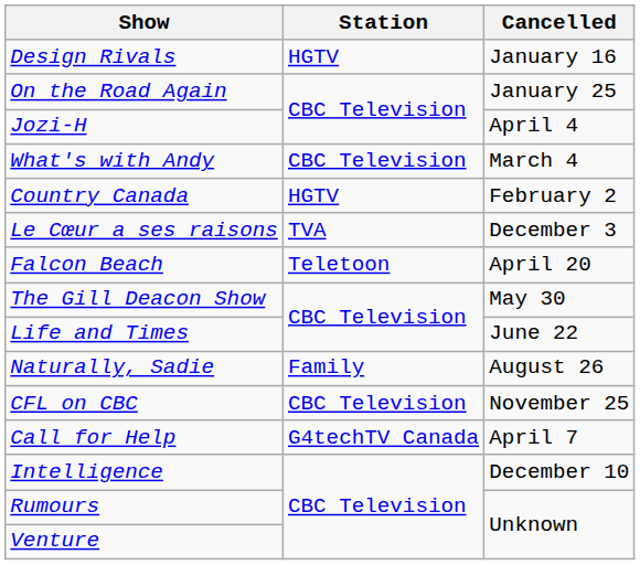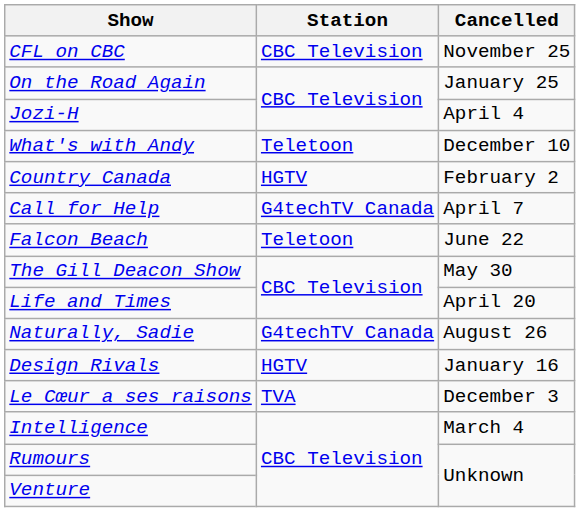rows swapped: Design Rivals <-> CFL on CBC
What's with Andy | Station: CBC Television -> Teletoon
What's with Andy | Cancelled: March 4 -> December 10
rows swapped: Call for Help <-> Le Cœur a ses raisons
Falcon Beach | Cancelled: April 20 -> June 22
Life and Times | Cancelled: June 22 -> April 20
Naturally, Sadie | Station: Family -> G4techTV Canada
Intelligence | Cancelled: December 10 -> March 4
